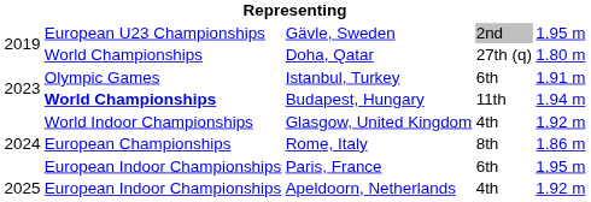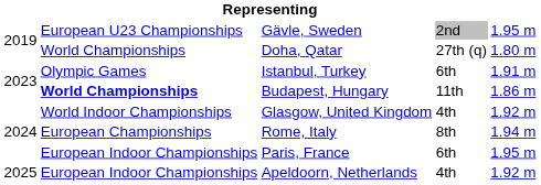Budapest, Hungary | column 5: 1.94 m -> 1.86 m
Rome, Italy | column 5: 1.86 m -> 1.94 m
